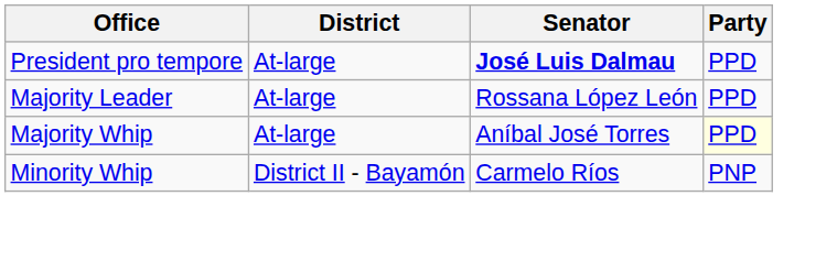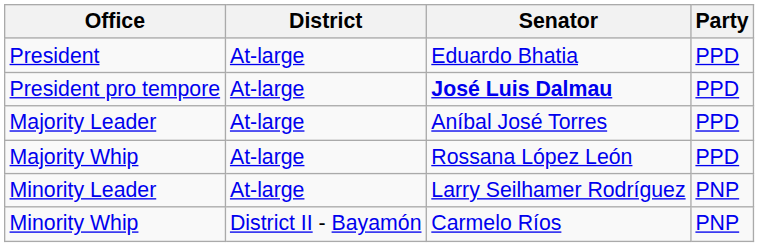+ row: President | At-large | Eduardo Bhatia | PPD
Majority Leader | Senator: Rossana López León -> Aníbal José Torres
Majority Whip | Senator: Aníbal José Torres -> Rossana López León
Majority Whip | Party: lightyellow background -> no background
+ row: Minority Leader | At-large | Larry Seilhamer Rodríguez | PNP
